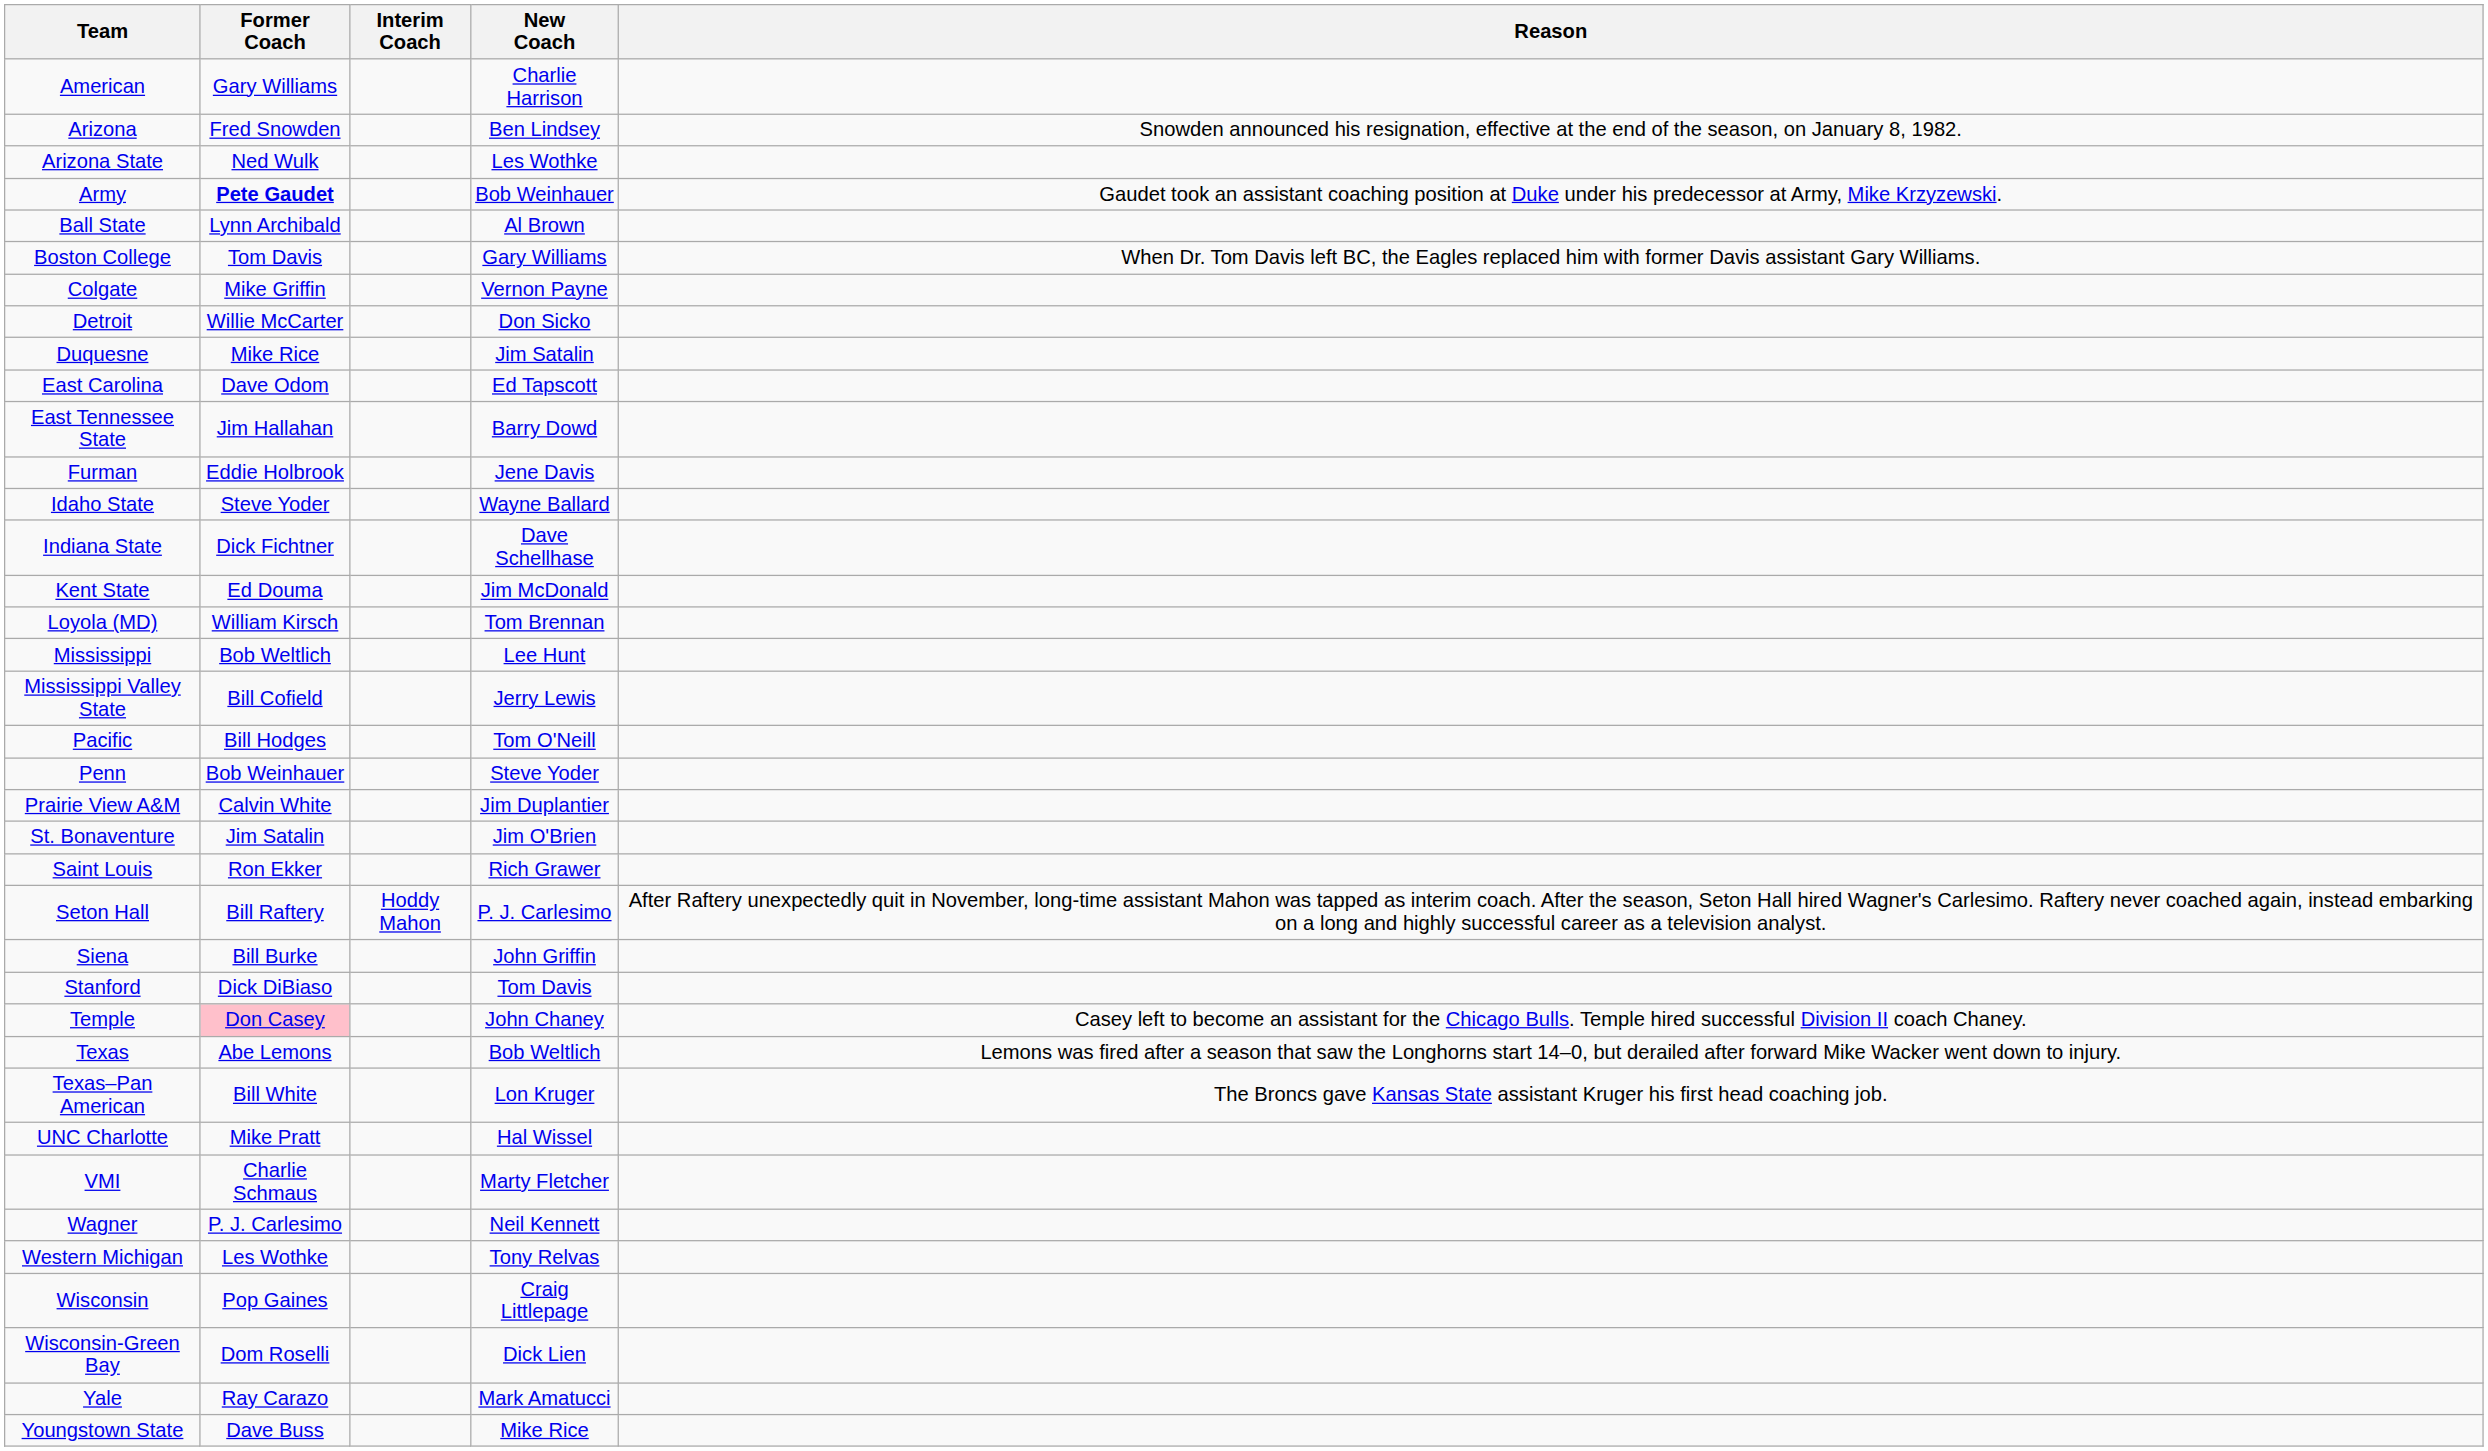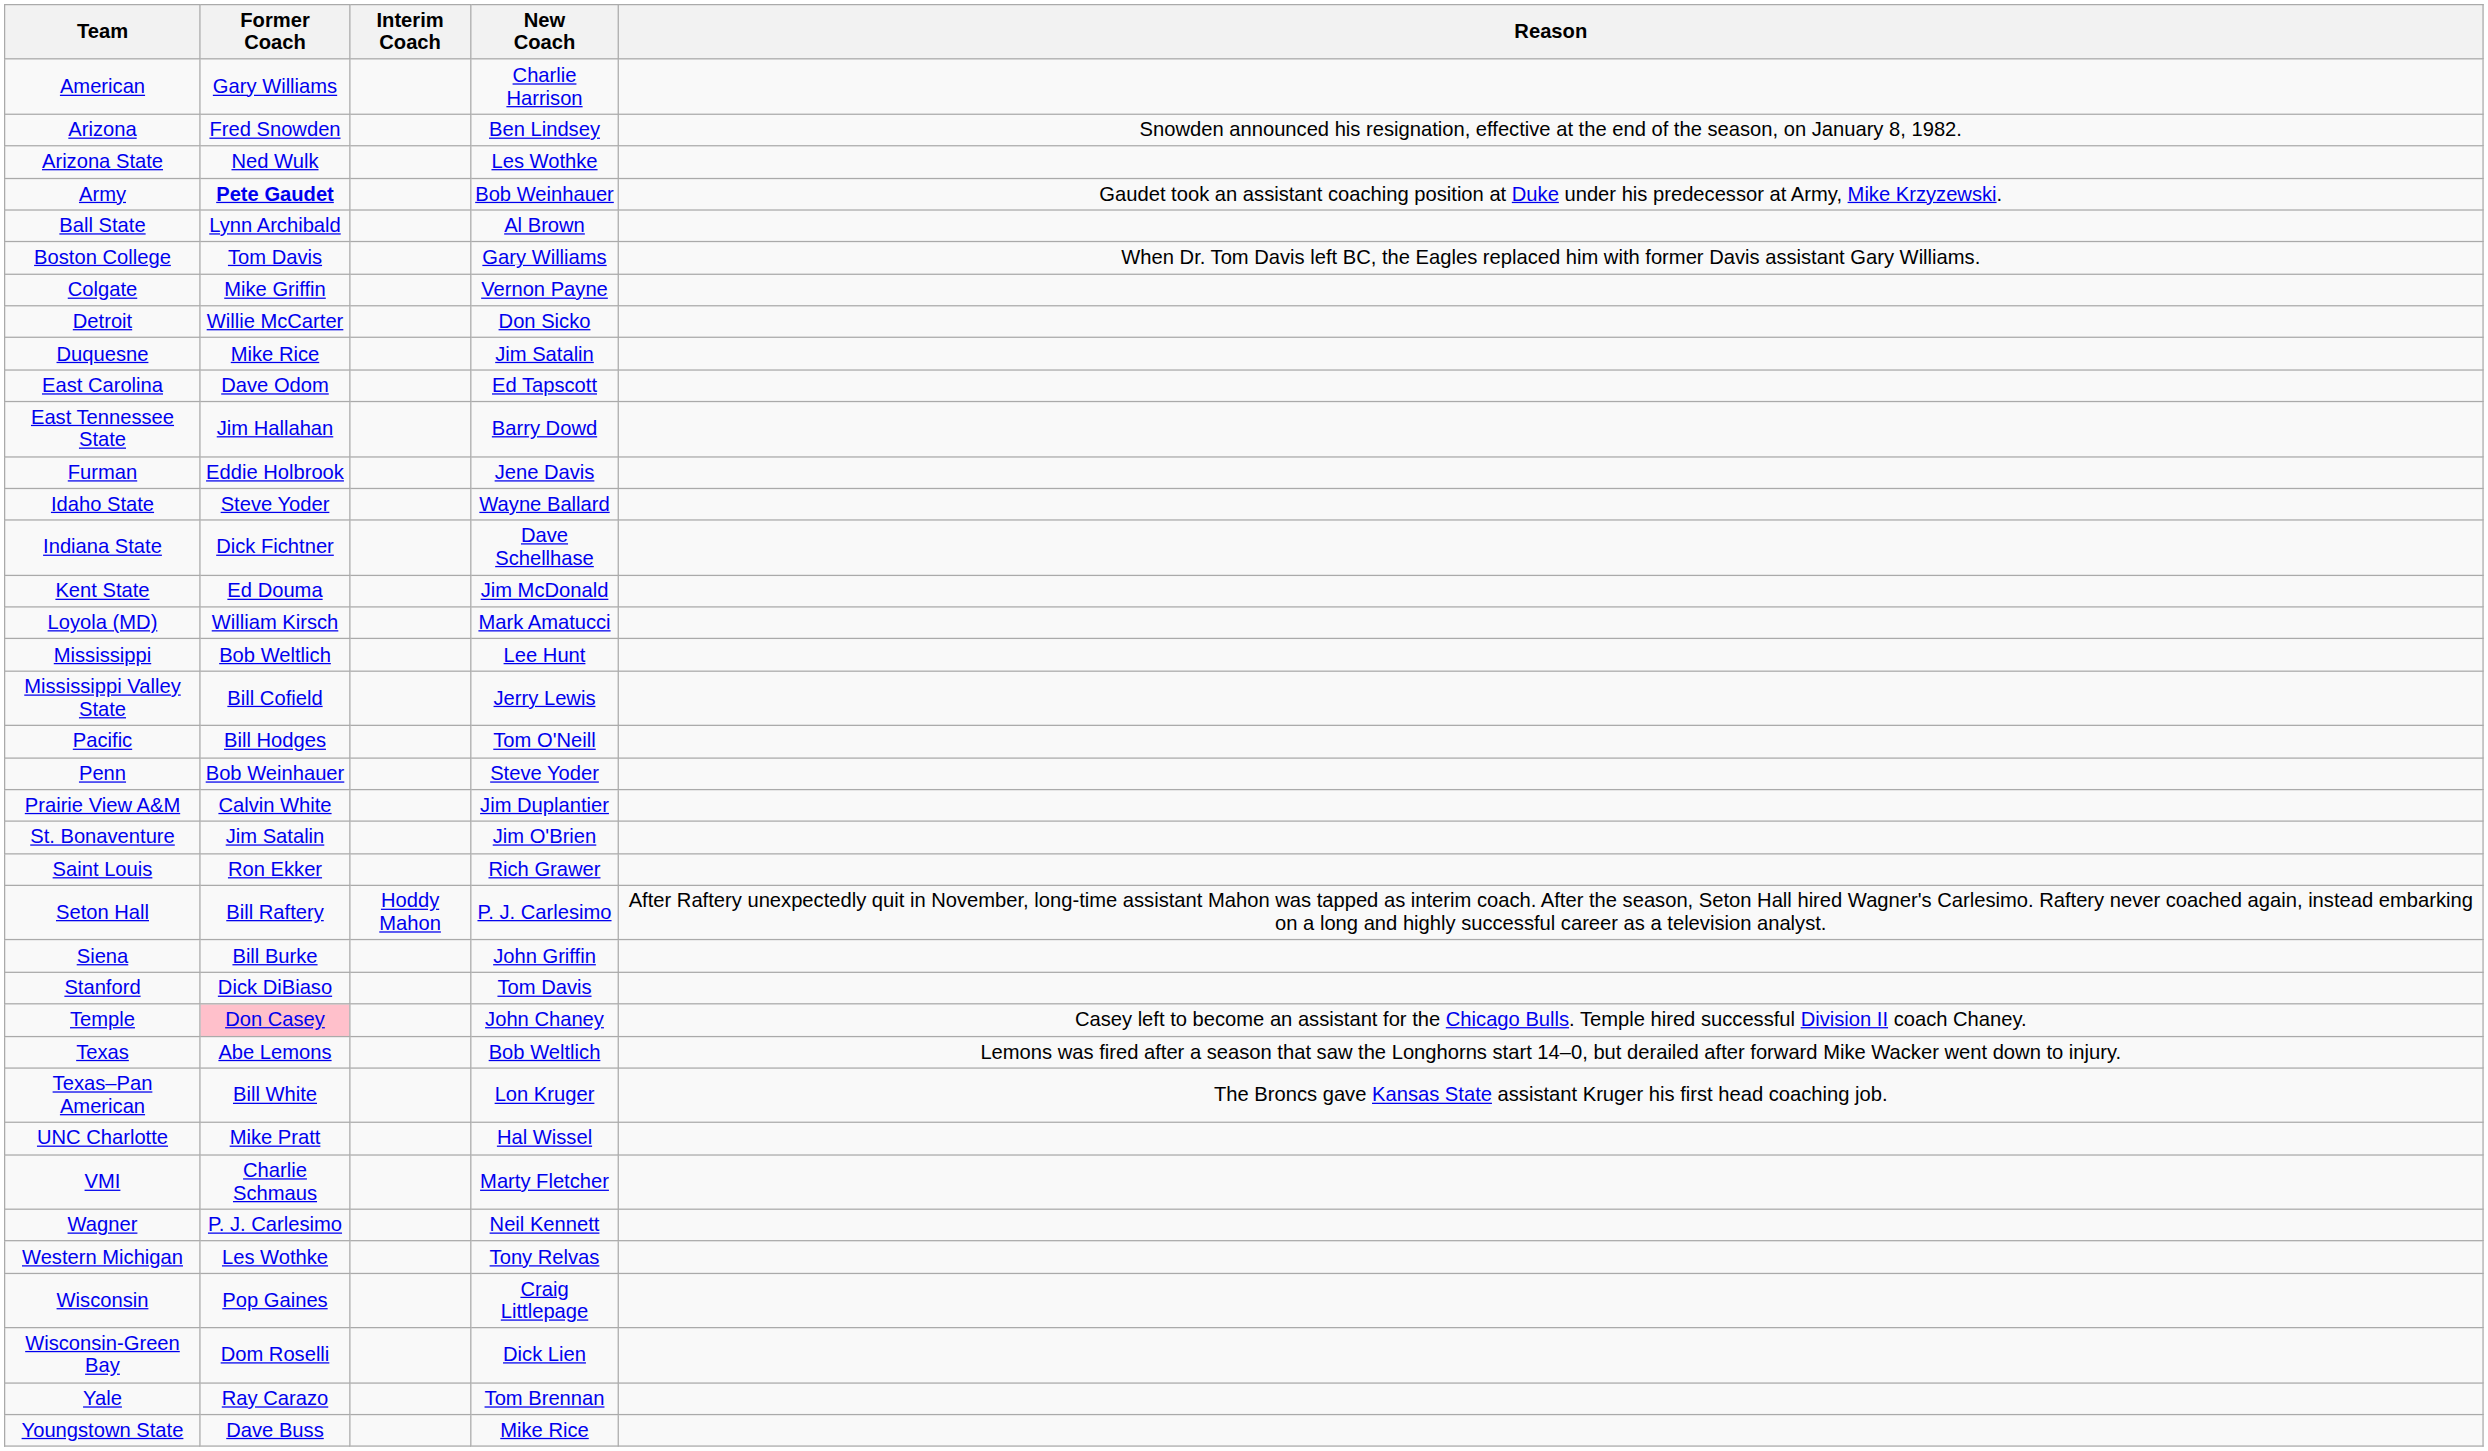Loyola (MD) | New Coach: Tom Brennan -> Mark Amatucci
Yale | New Coach: Mark Amatucci -> Tom Brennan
